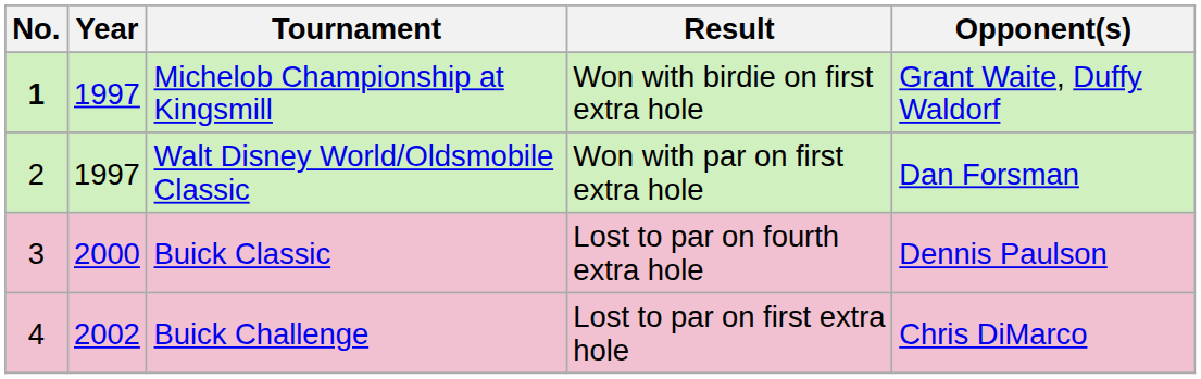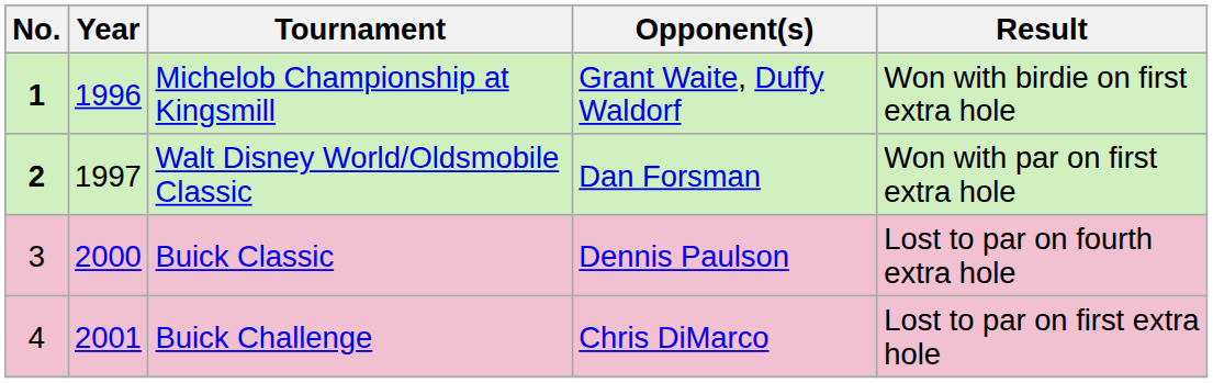columns swapped: Opponent(s) <-> Result
Michelob Championship at Kingsmill | Year: 1997 -> 1996
Walt Disney World/Oldsmobile Classic | No.: normal -> bold
Buick Challenge | Year: 2002 -> 2001
